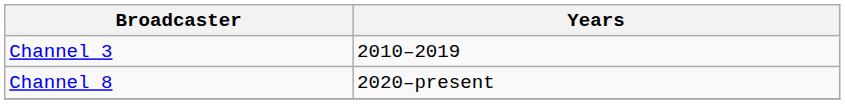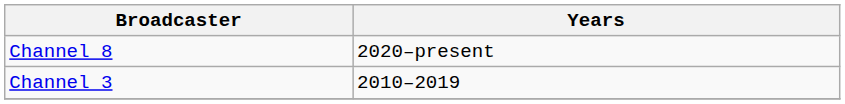rows swapped: Channel 3 <-> Channel 8
